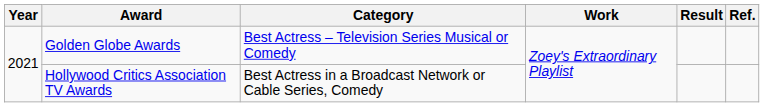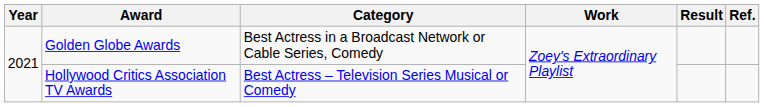Golden Globe Awards | Category: Best Actress – Television Series Musical or Comedy -> Best Actress in a Broadcast Network or Cable Series, Comedy
Hollywood Critics Association TV Awards | Category: Best Actress in a Broadcast Network or Cable Series, Comedy -> Best Actress – Television Series Musical or Comedy
